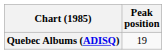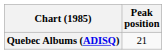Quebec Albums (ADISQ) | Peak position: 19 -> 21
